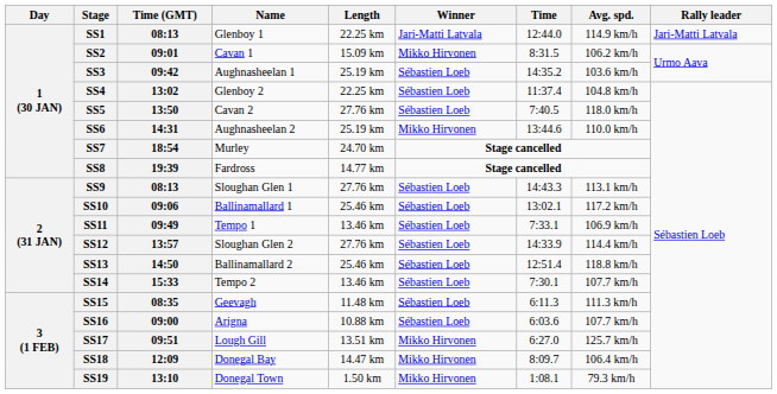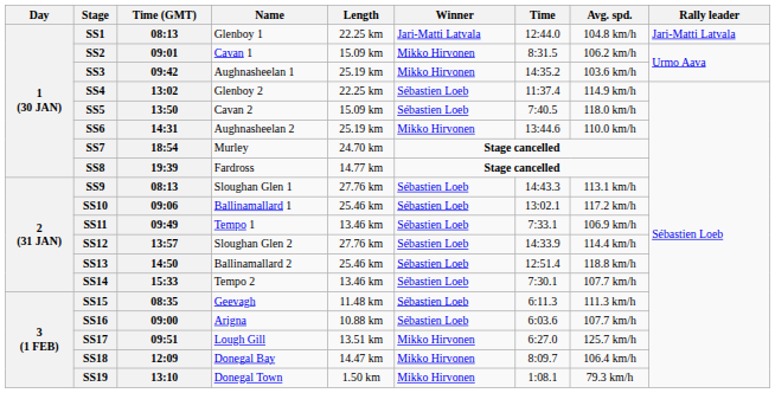SS1 | Avg. spd.: 114.9 km/h -> 104.8 km/h
SS3 | Winner: Sébastien Loeb -> Mikko Hirvonen
SS4 | Avg. spd.: 104.8 km/h -> 114.9 km/h
SS5 | Length: 27.76 km -> 15.09 km
